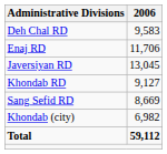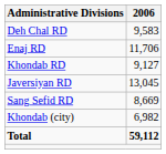rows swapped: Javersiyan RD <-> Khondab RD
